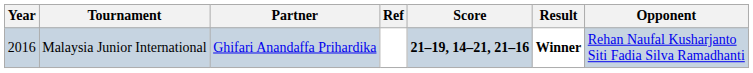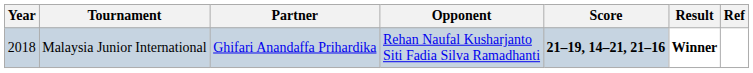columns swapped: Opponent <-> Ref
Malaysia Junior International | Year: 2016 -> 2018
